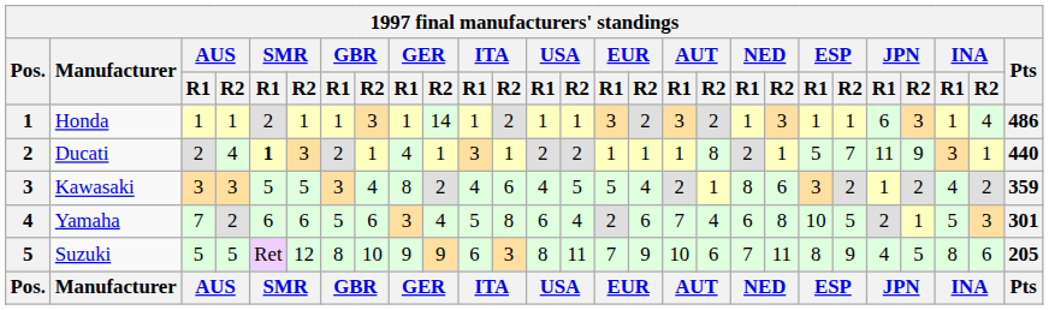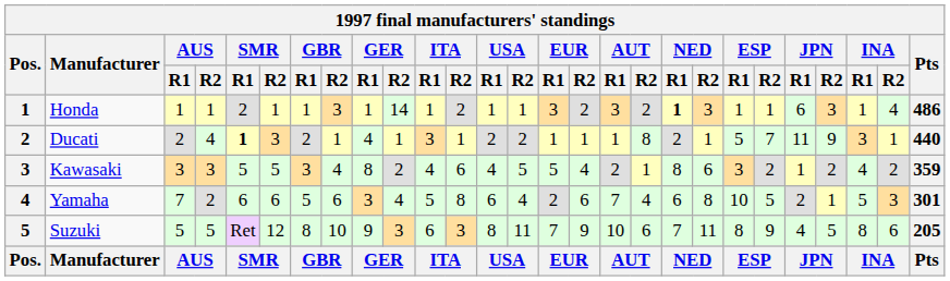Honda | NED / R1: normal -> bold
Suzuki | GER / R2: 9 -> 3
